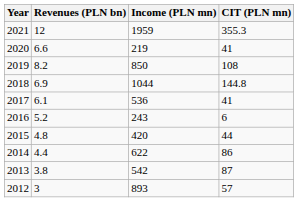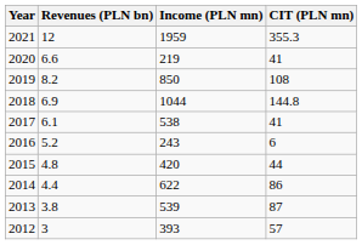2017 | Income (PLN mn): 536 -> 538
2013 | Income (PLN mn): 542 -> 539
2012 | Income (PLN mn): 893 -> 393
